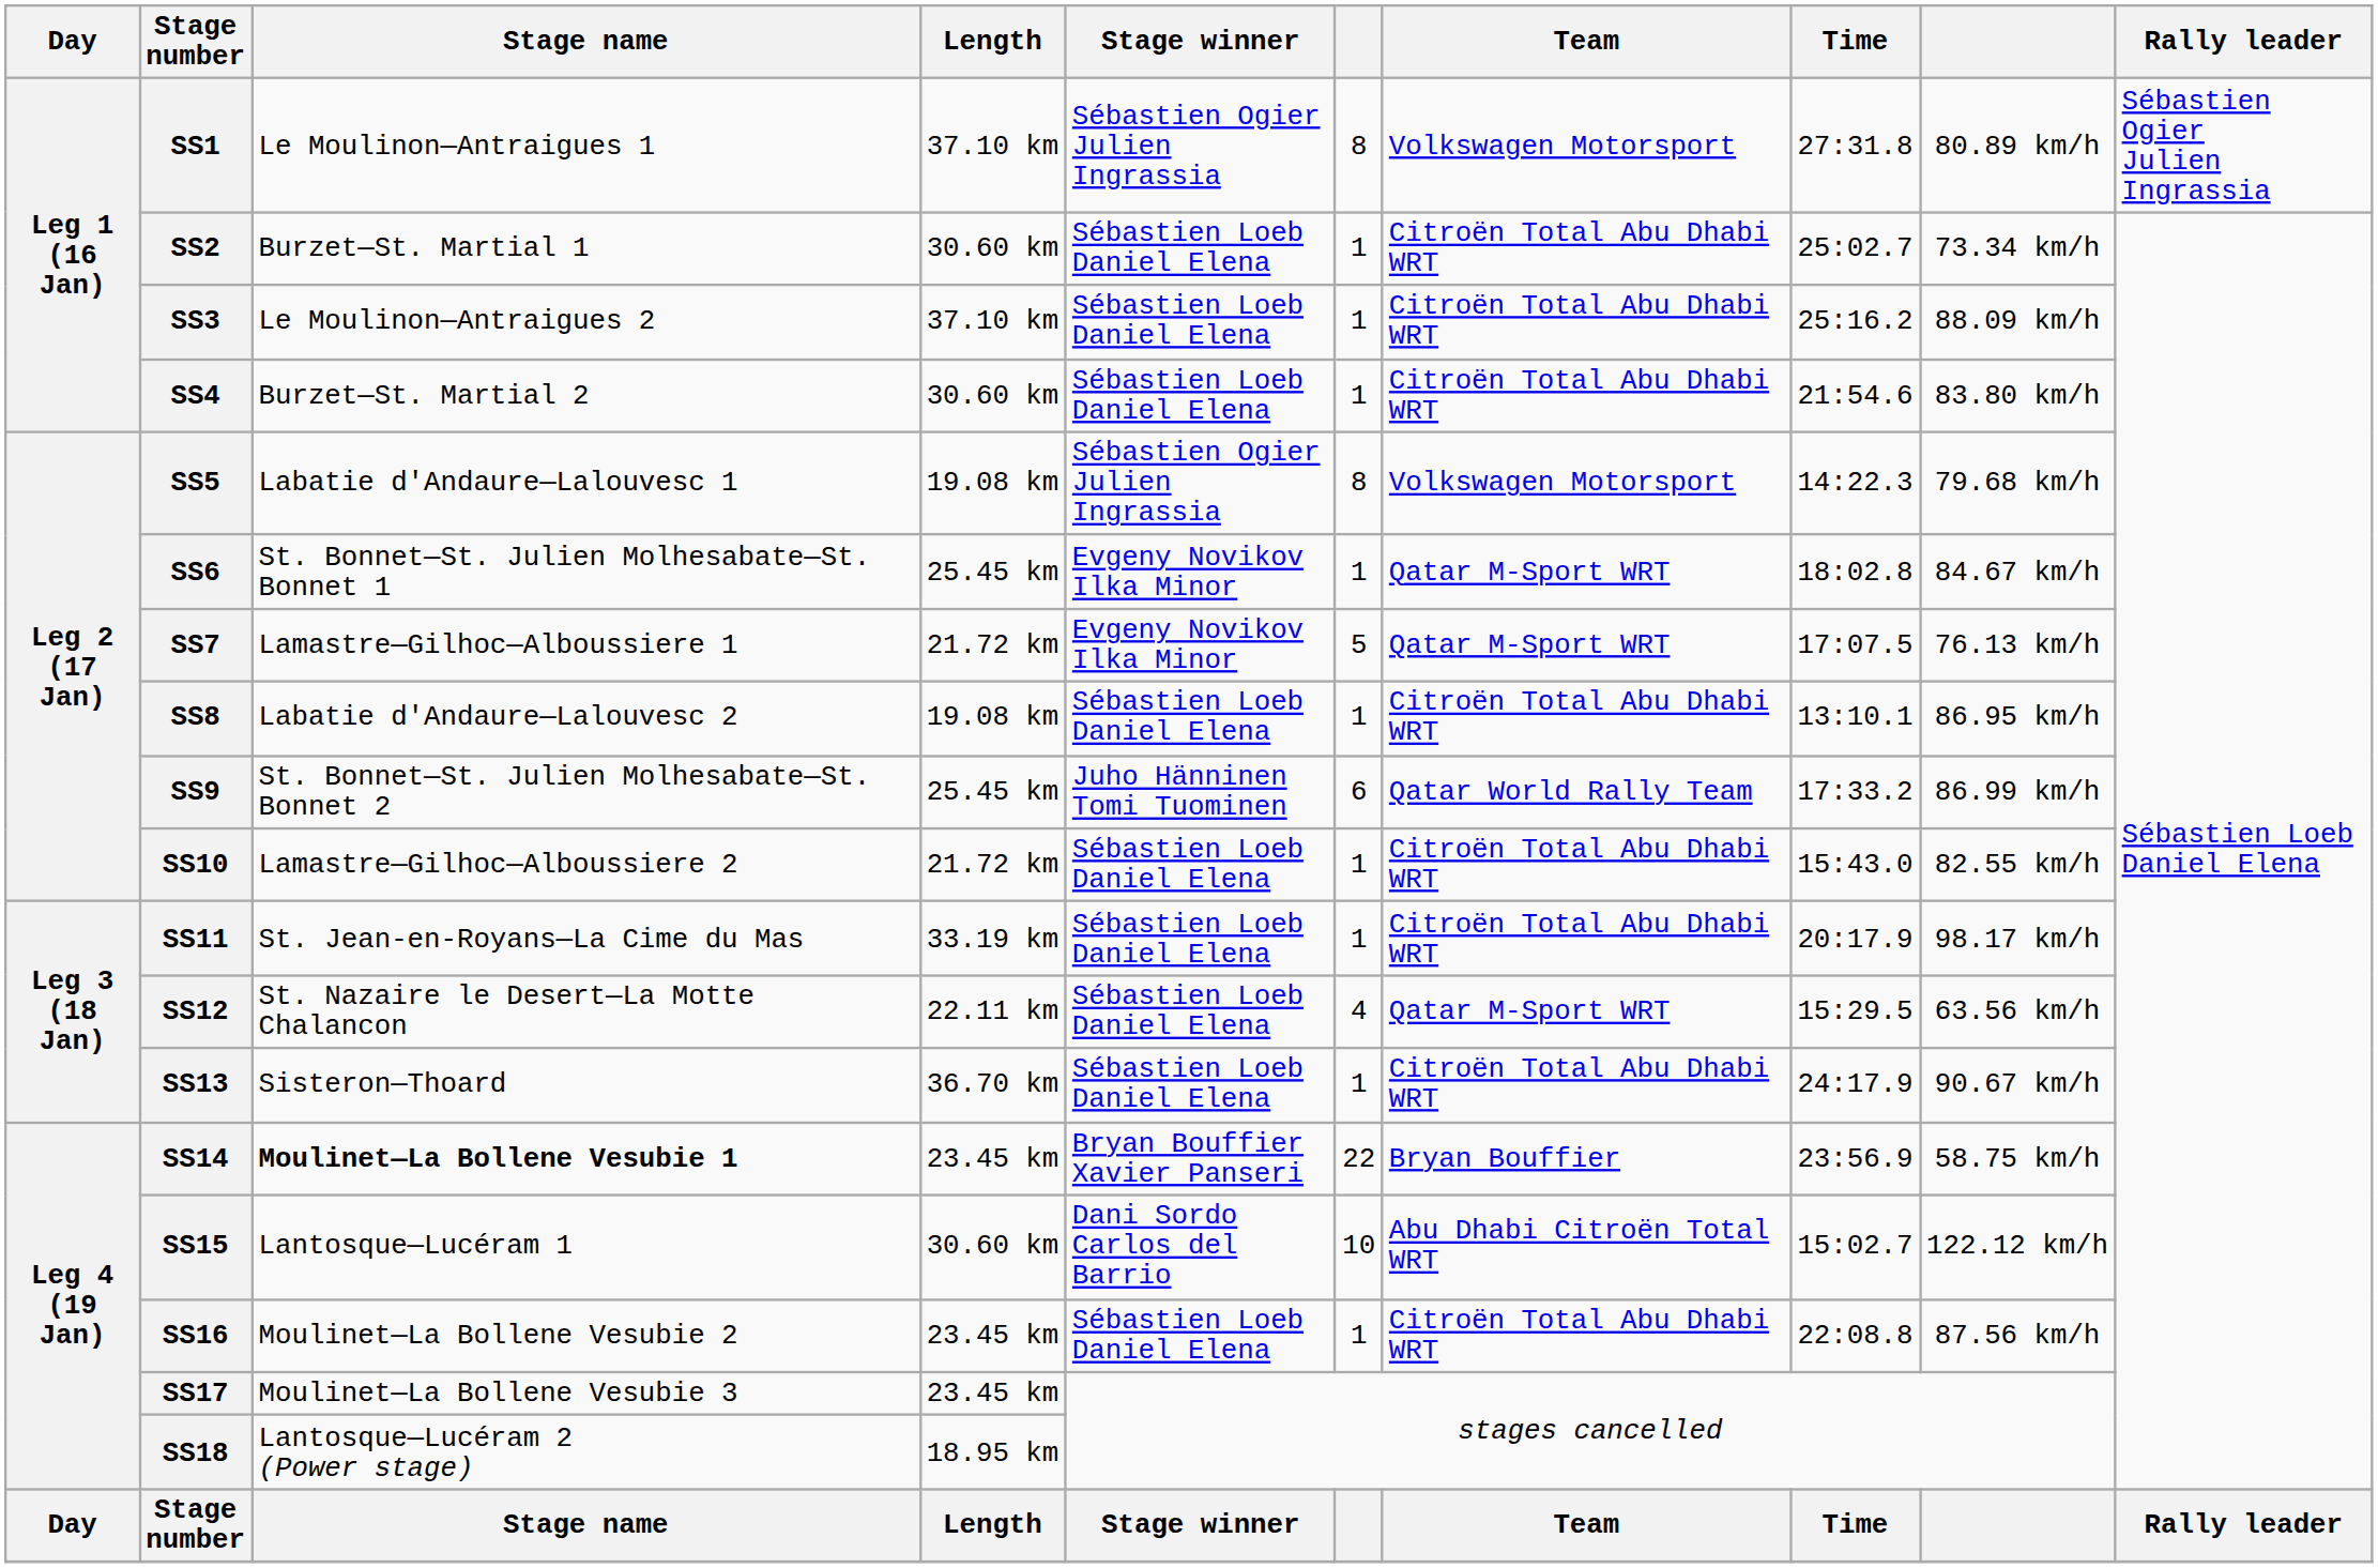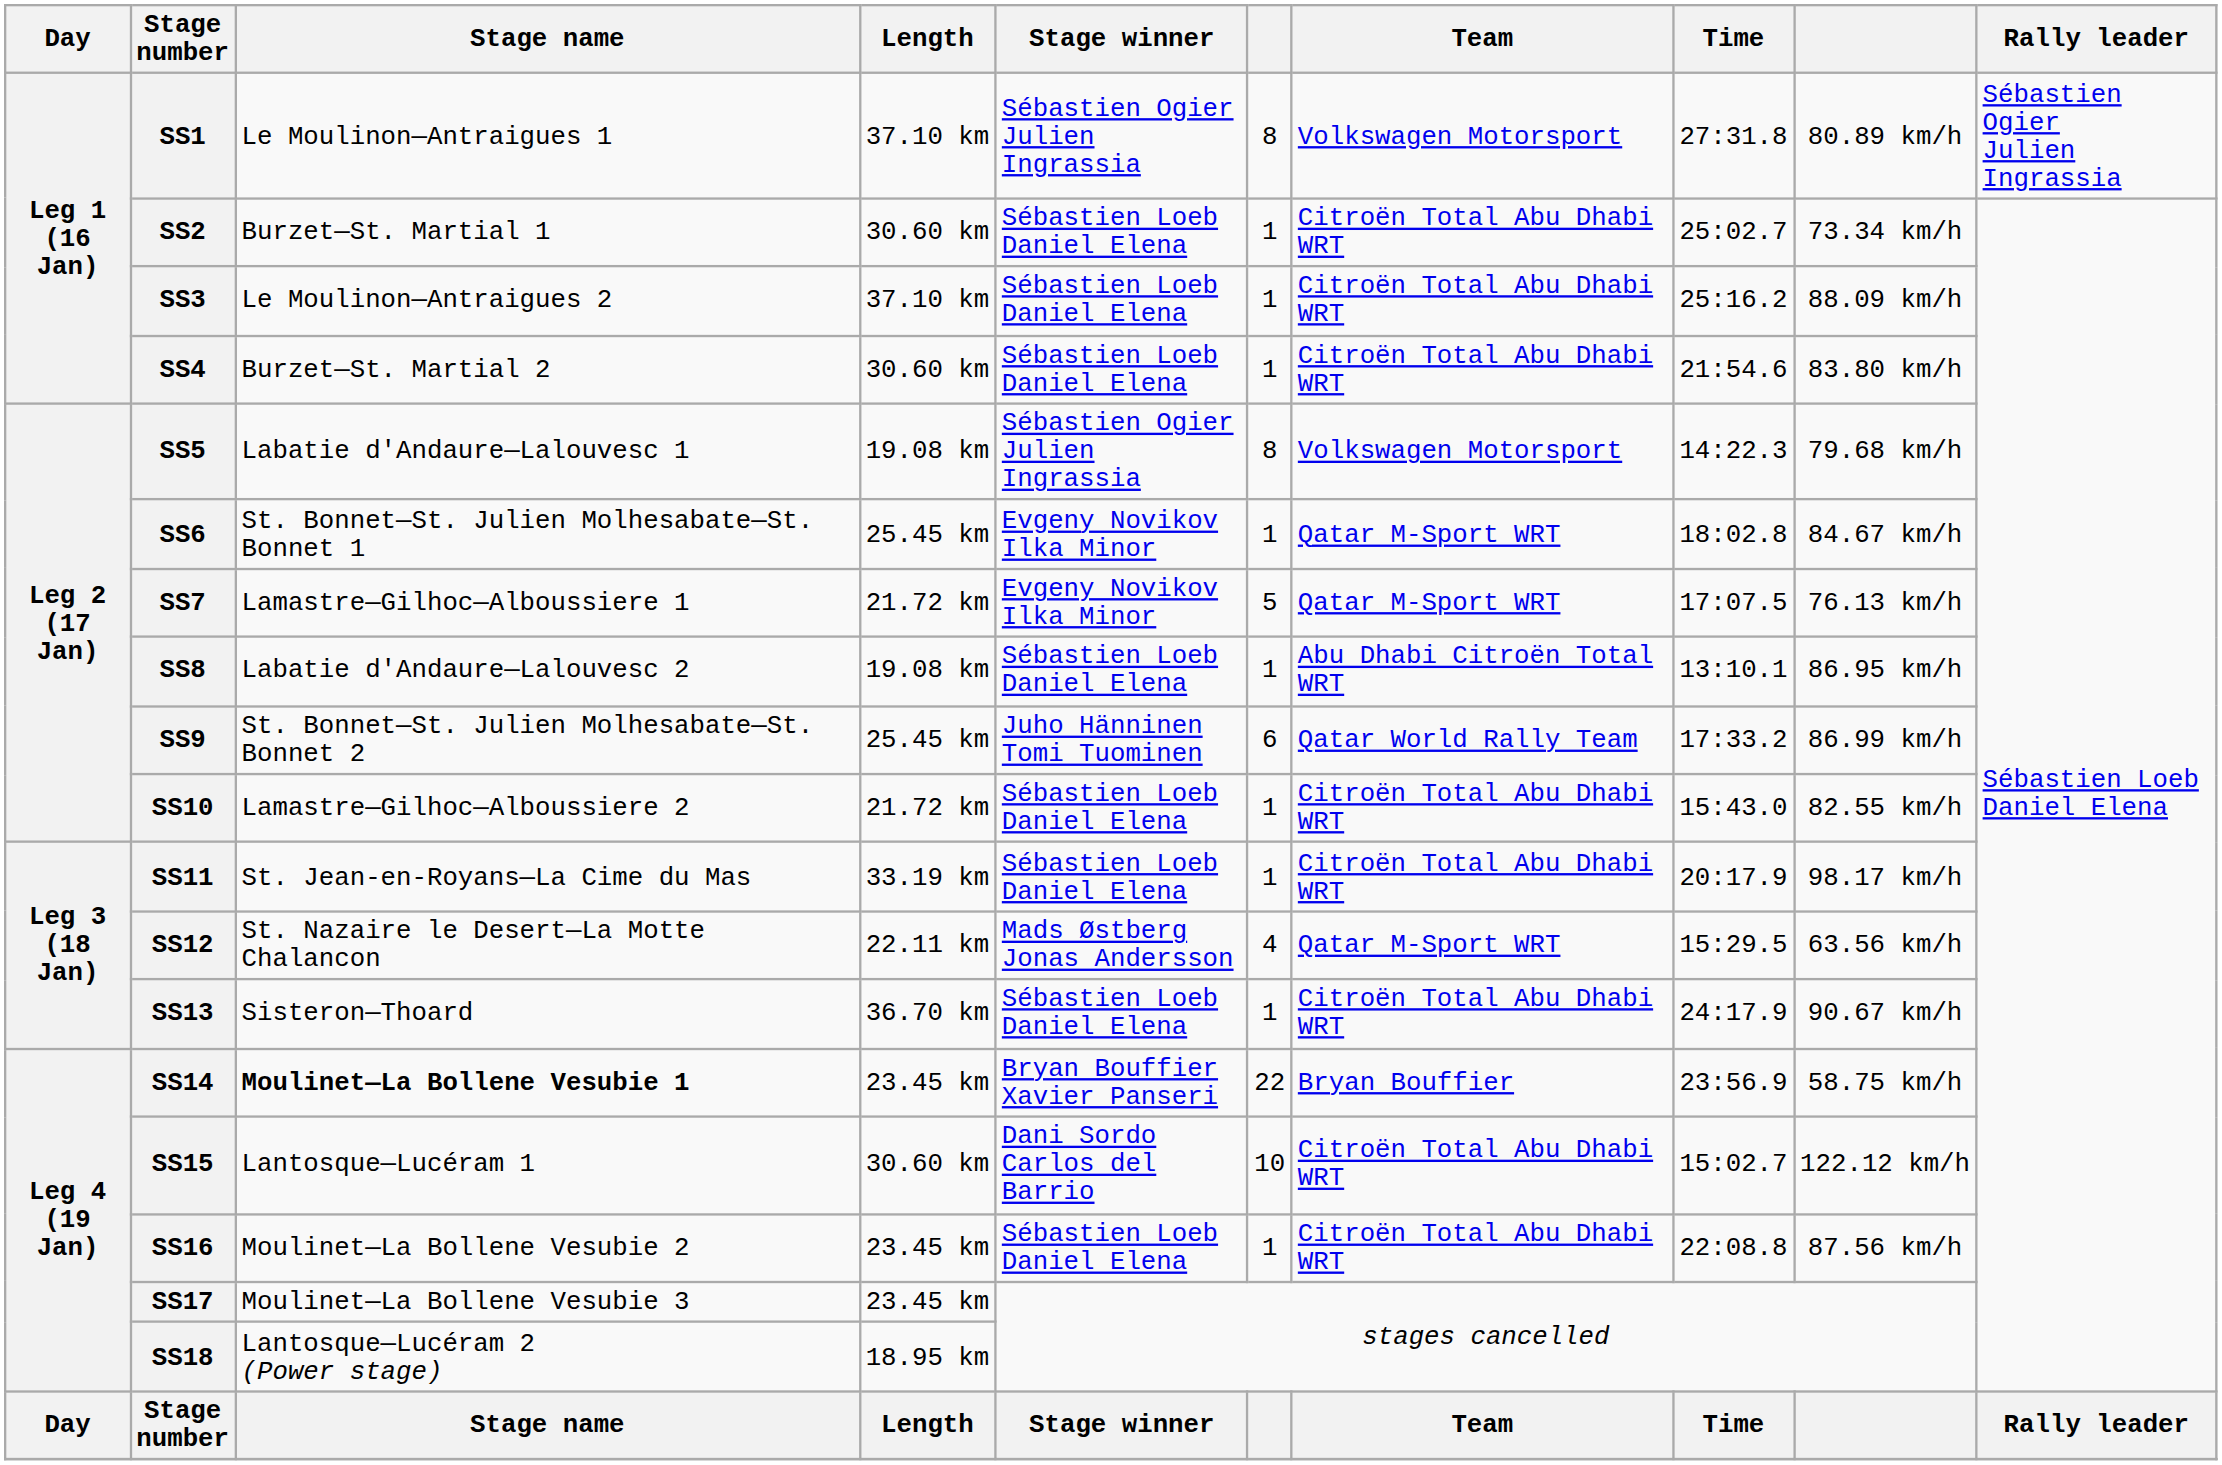SS8 | Team: Citroën Total Abu Dhabi WRT -> Abu Dhabi Citroën Total WRT
SS12 | Stage winner: Sébastien Loeb Daniel Elena -> Mads Østberg Jonas Andersson
SS15 | Team: Abu Dhabi Citroën Total WRT -> Citroën Total Abu Dhabi WRT
